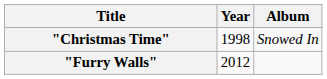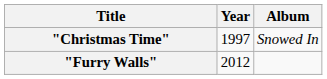"Christmas Time" | Year: 1998 -> 1997
